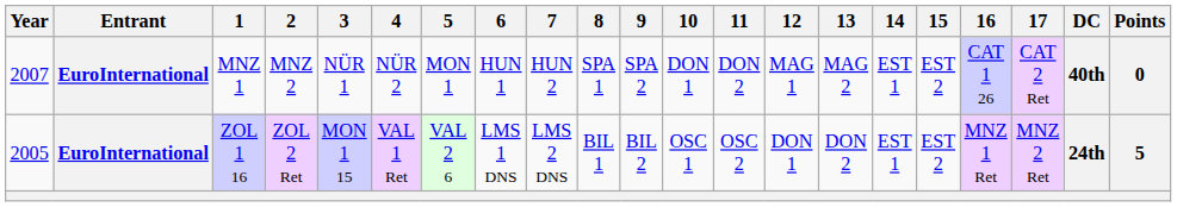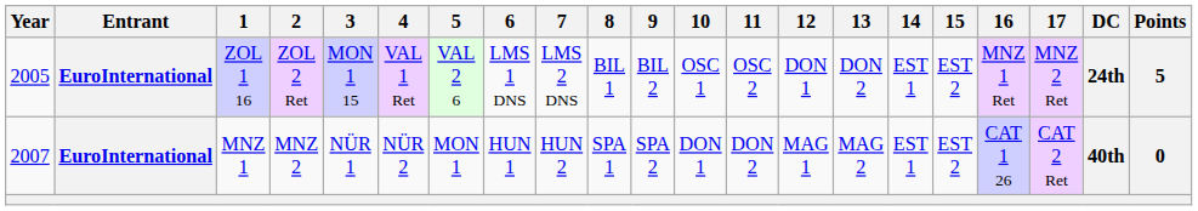rows swapped: ZOL 1 16 <-> MNZ 1
